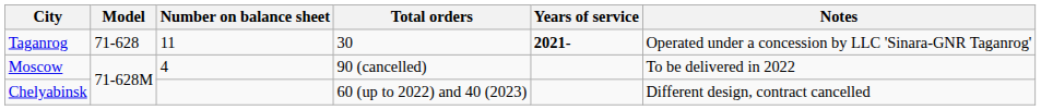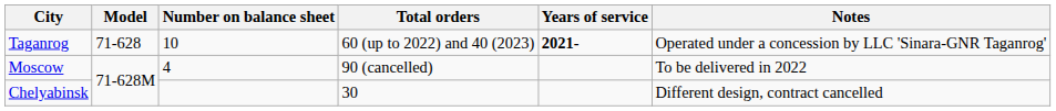Taganrog | Number on balance sheet: 11 -> 10
Taganrog | Total orders: 30 -> 60 (up to 2022) and 40 (2023)
Chelyabinsk | Total orders: 60 (up to 2022) and 40 (2023) -> 30
